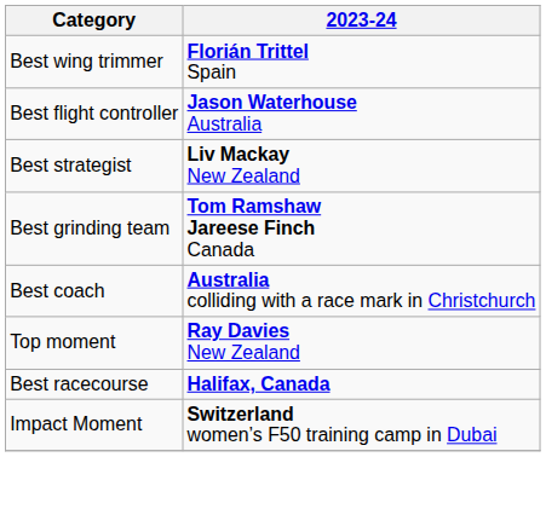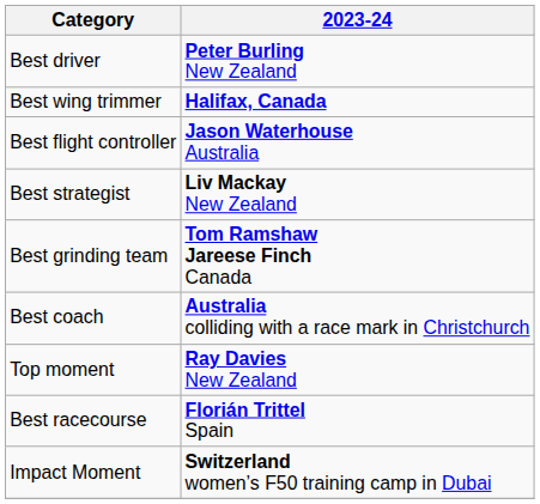+ row: Best driver | Peter Burling New Zealand
Best wing trimmer | 2023-24: Florián Trittel Spain -> Halifax, Canada
Best racecourse | 2023-24: Halifax, Canada -> Florián Trittel Spain
